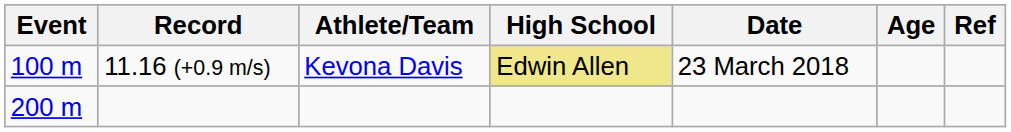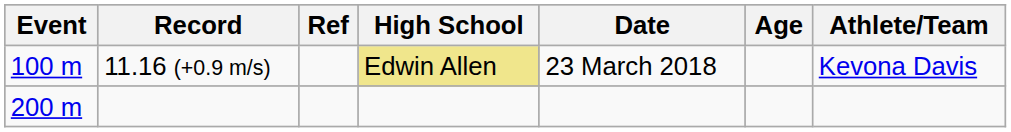columns swapped: Athlete/Team <-> Ref
